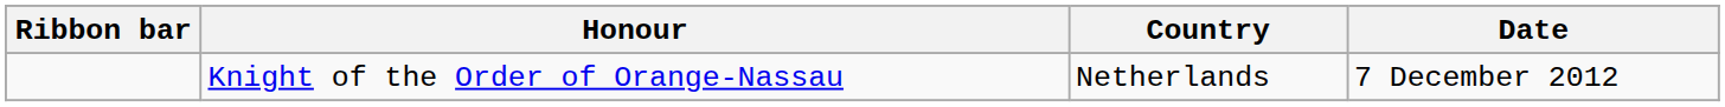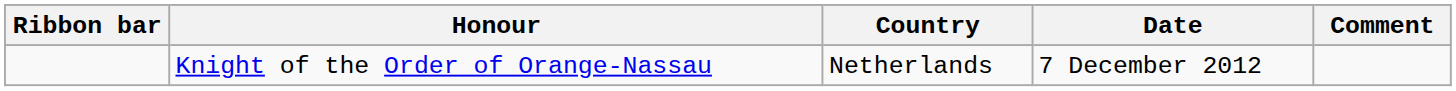+ column: Comment
